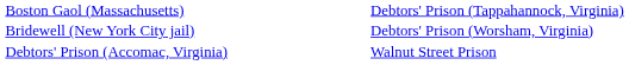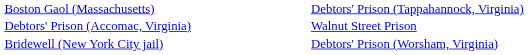rows swapped: Bridewell (New York City jail) <-> Debtors' Prison (Accomac, Virginia)
